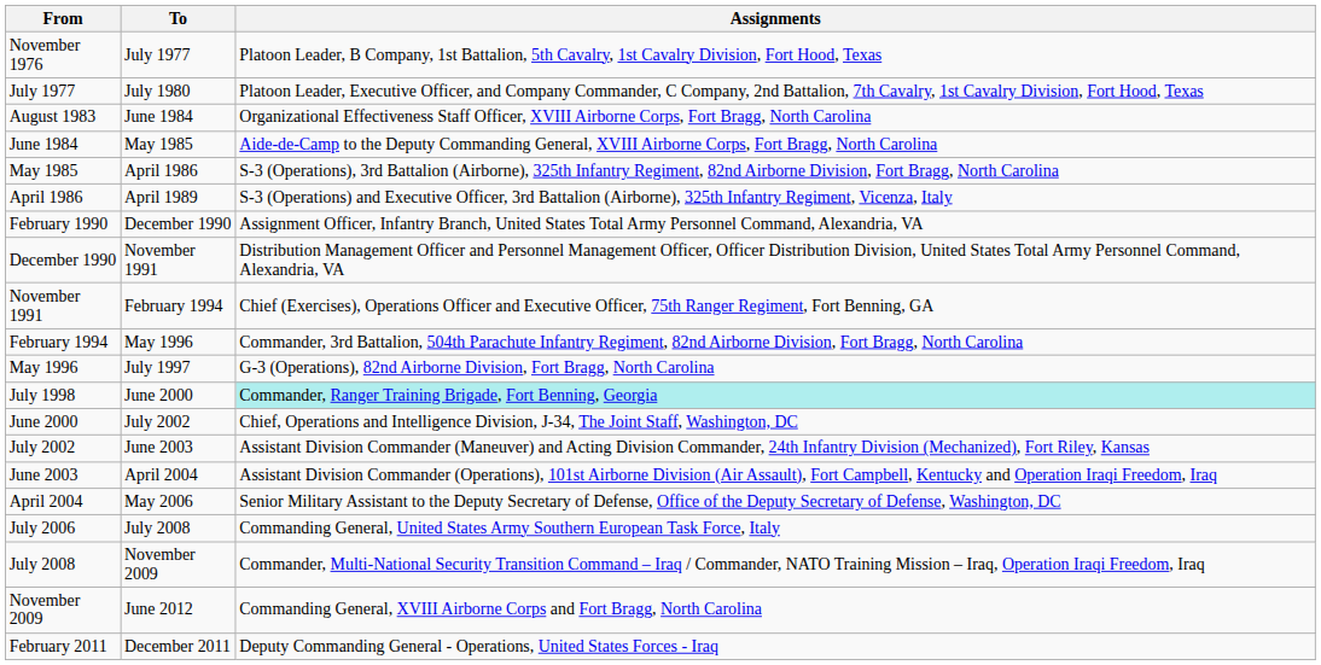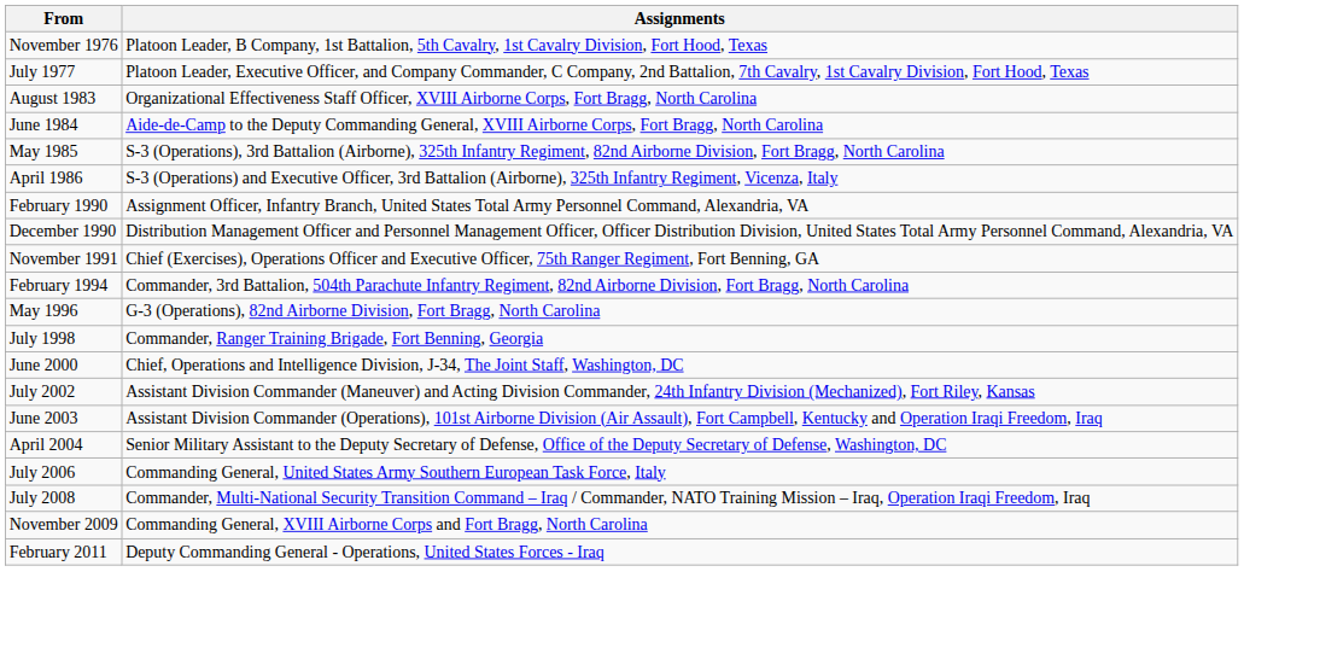- column: To | July 1977 | July 1980 | June 1984 | May 1985 | April 1986 | April 1989 | December 1990 | November 1991 | February 1994 | May 1996 | July 1997 | June 2000 | July 2002 | June 2003 | April 2004 | May 2006 | July 2008 | November 2009 | June 2012 | December 2011
July 1998 | Assignments: paleturquoise background -> no background
